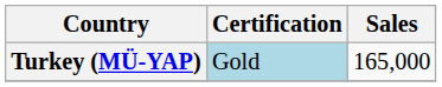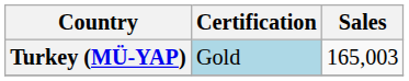Turkey (MÜ-YAP) | Sales: 165,000 -> 165,003
